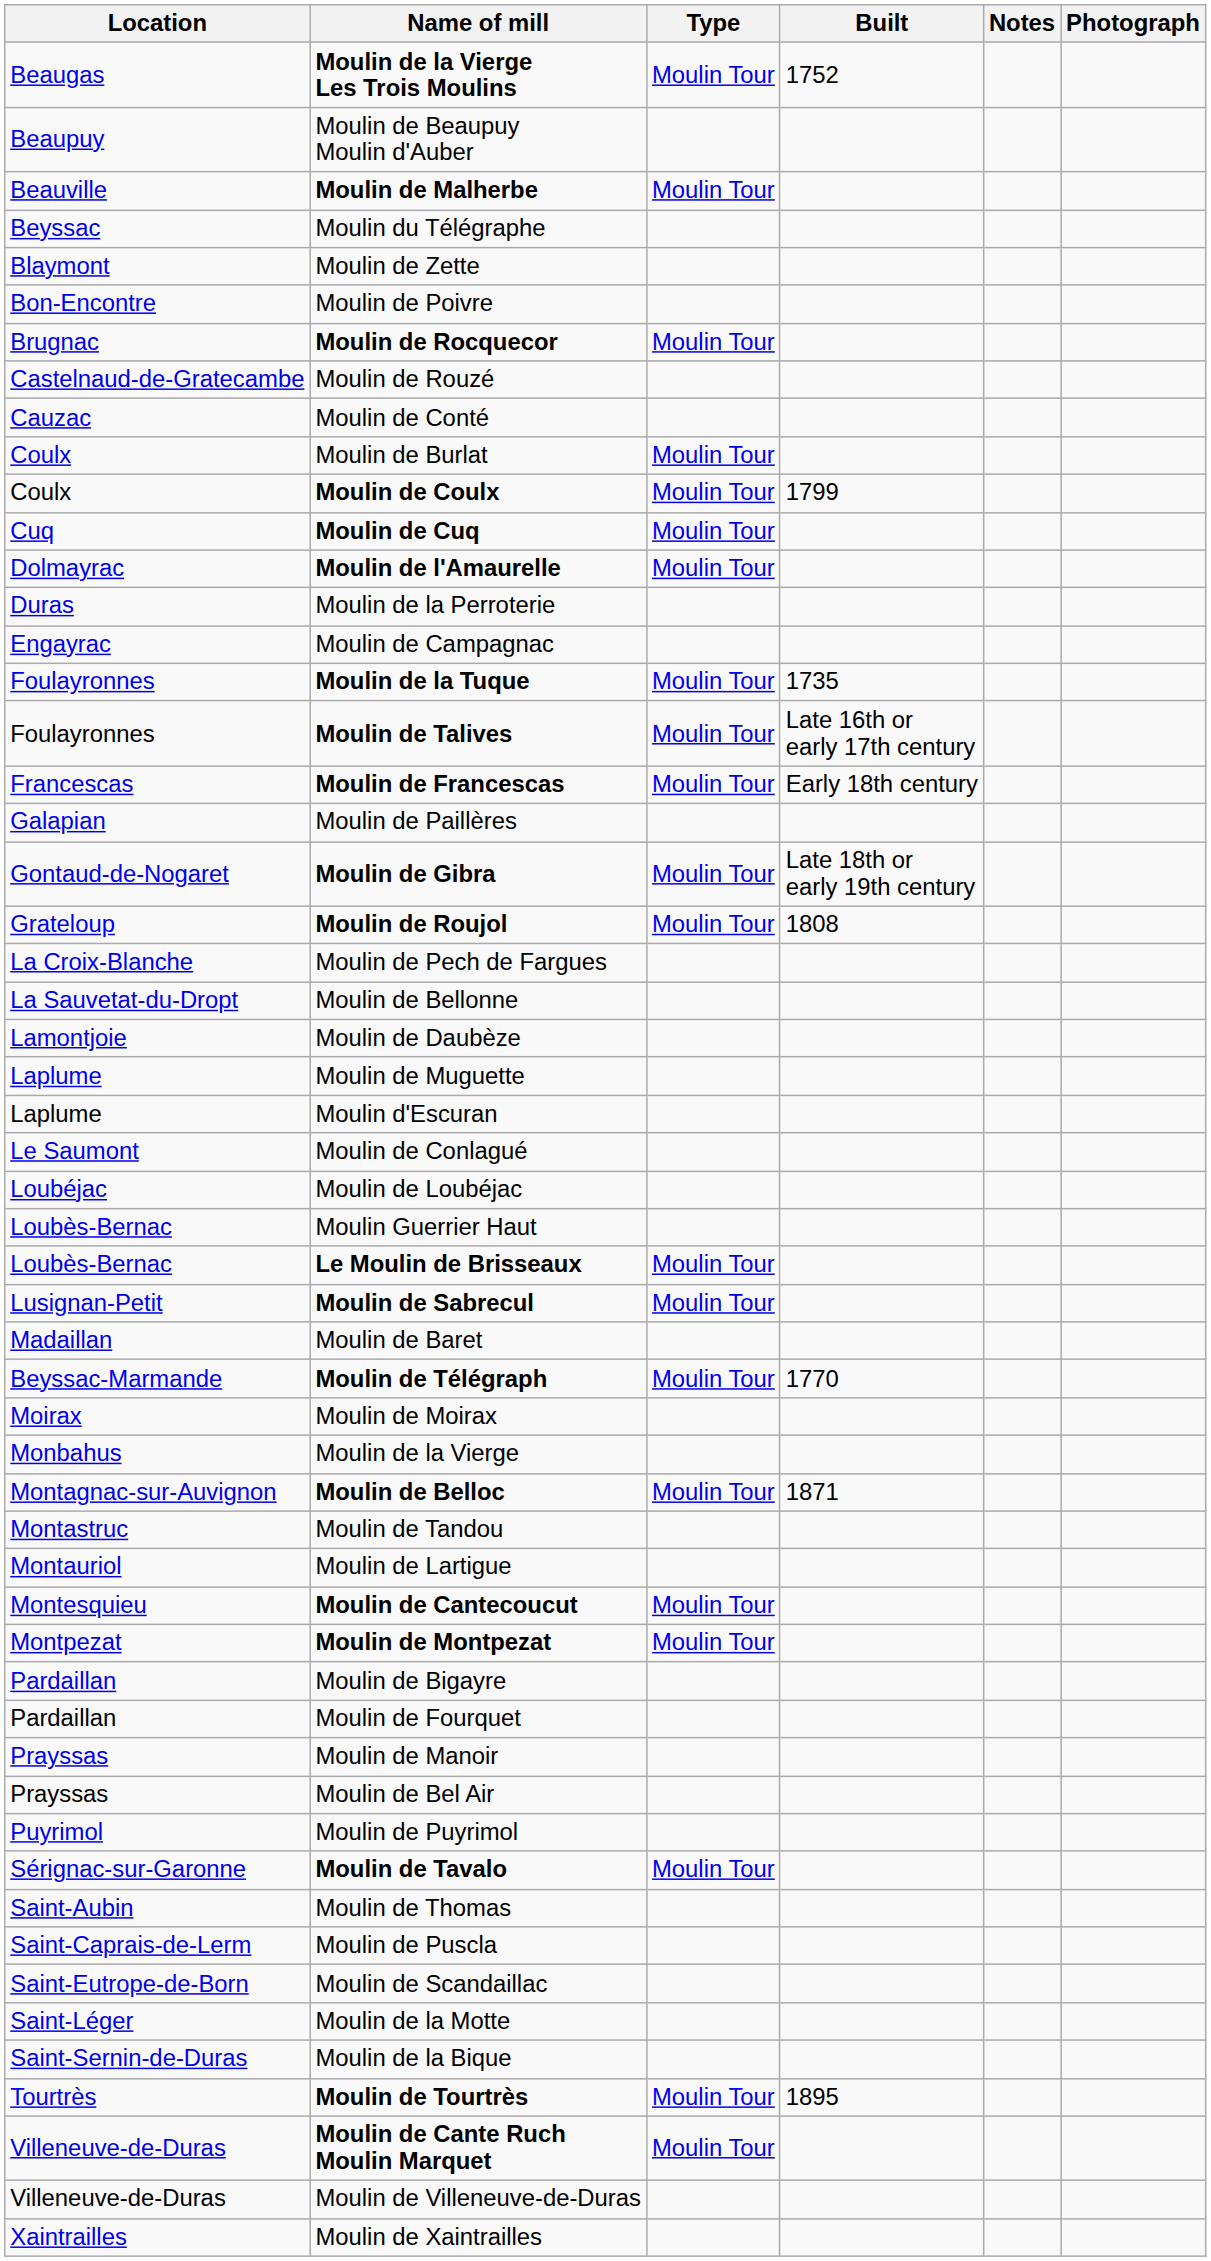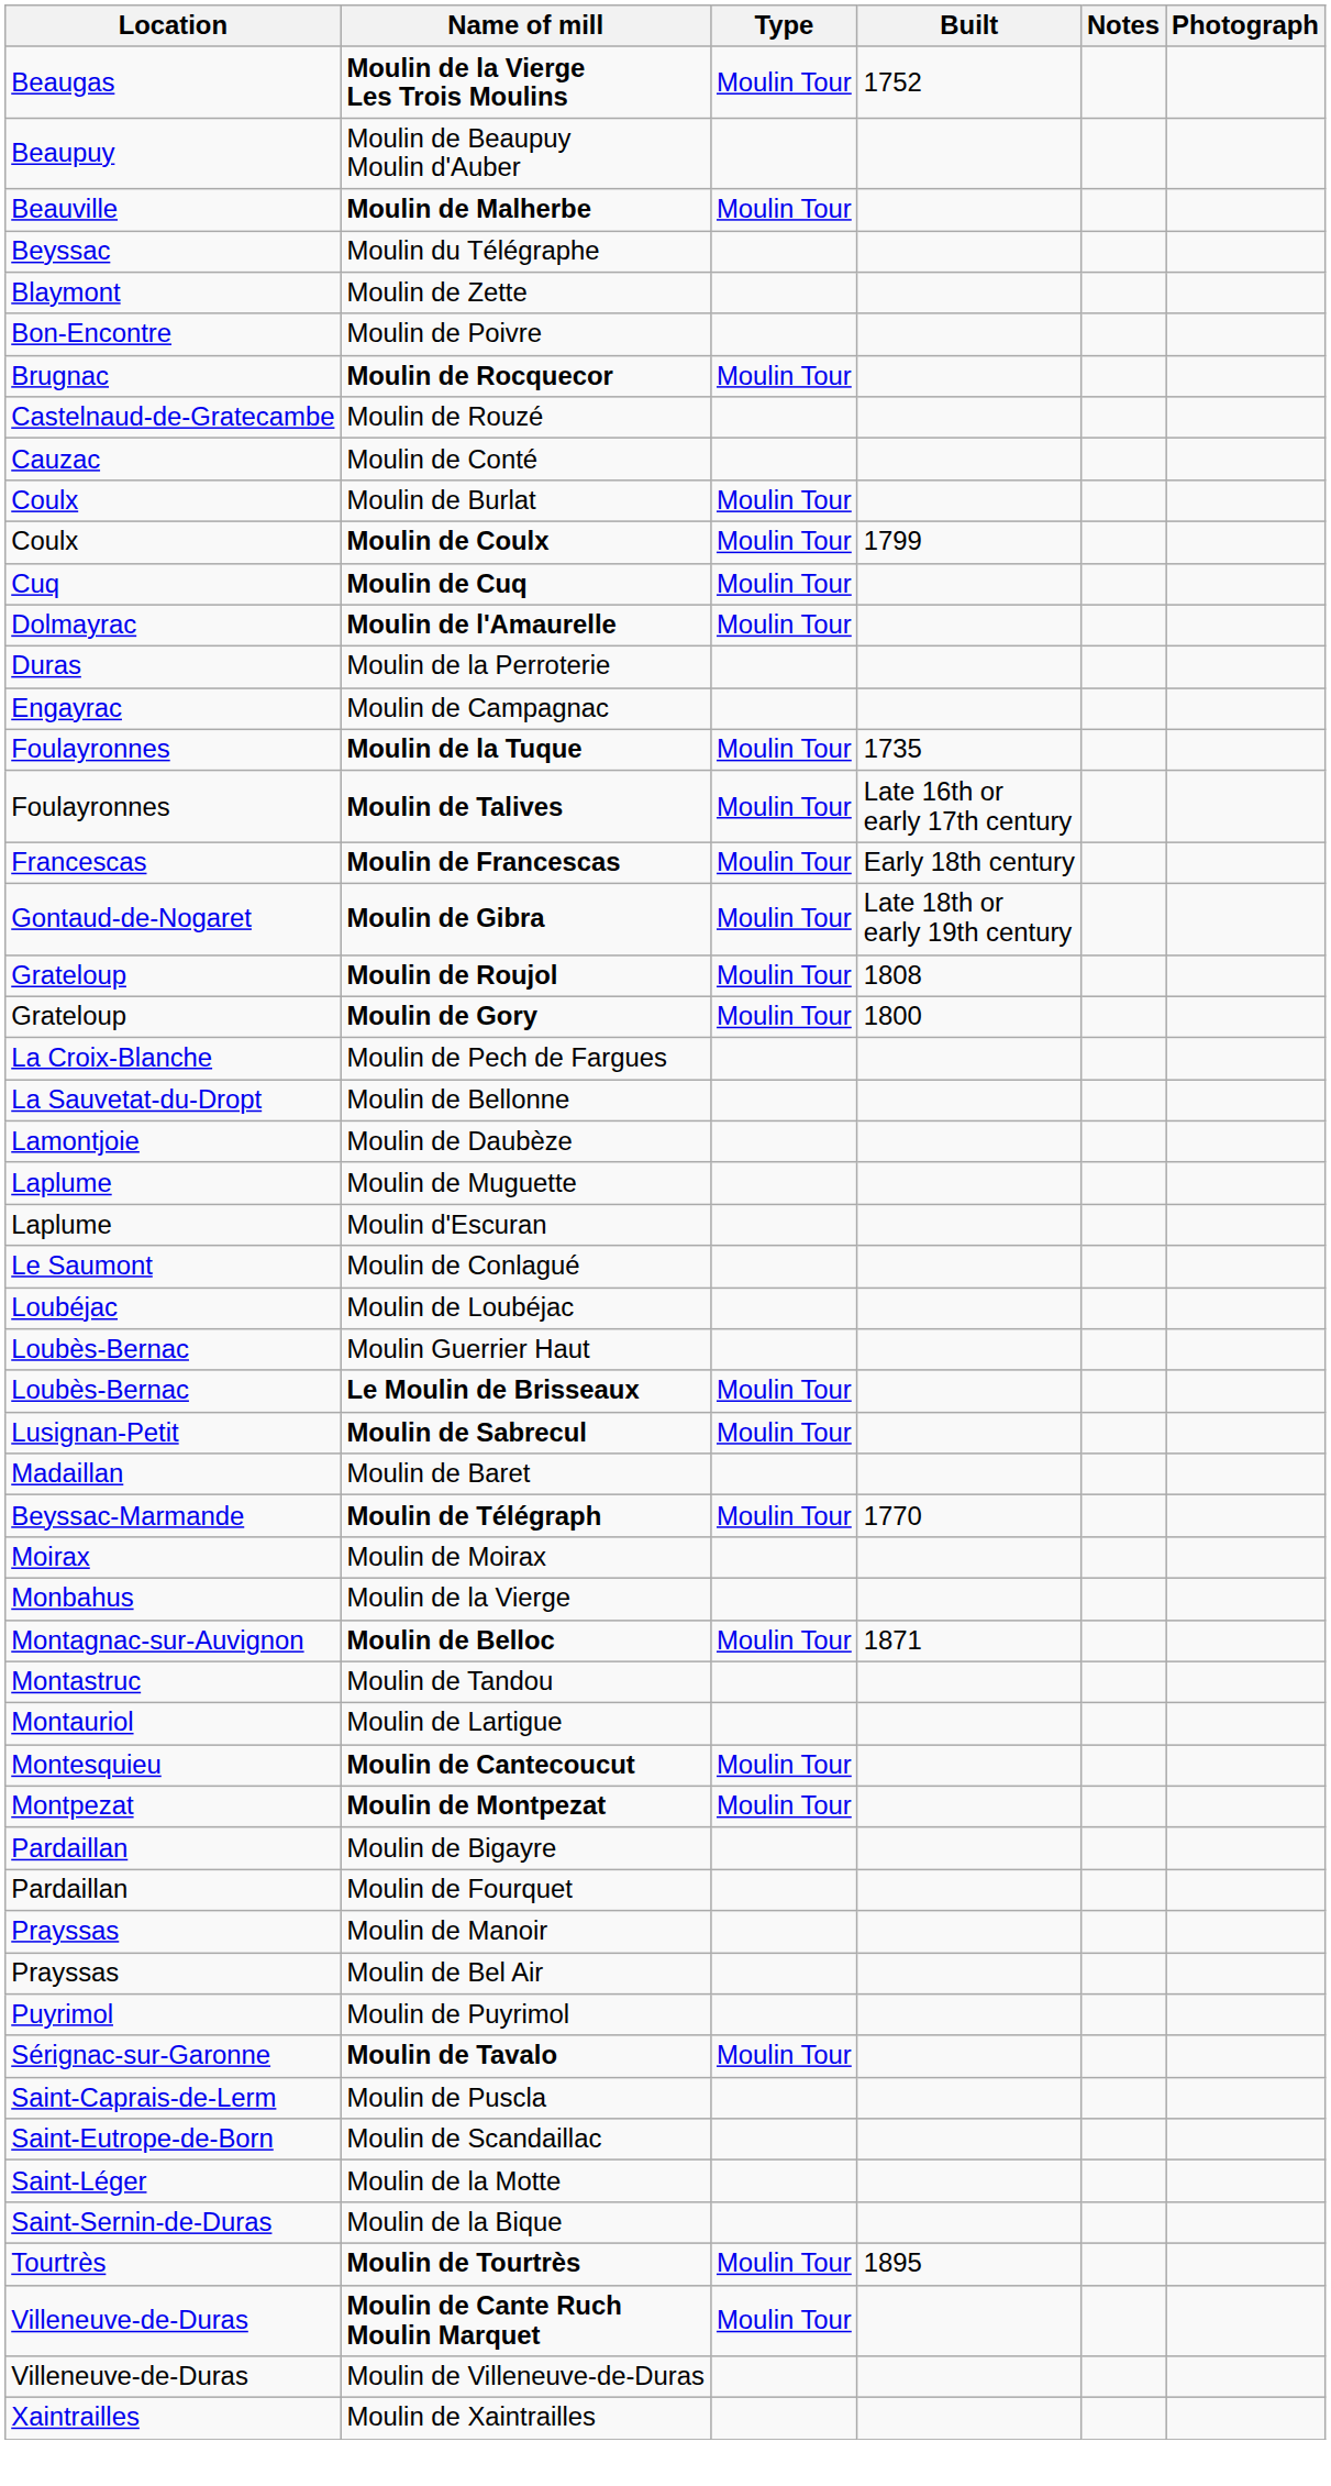- row: Galapian | Moulin de Paillères
+ row: Grateloup | Moulin de Gory | Moulin Tour | 1800
- row: Saint-Aubin | Moulin de Thomas
